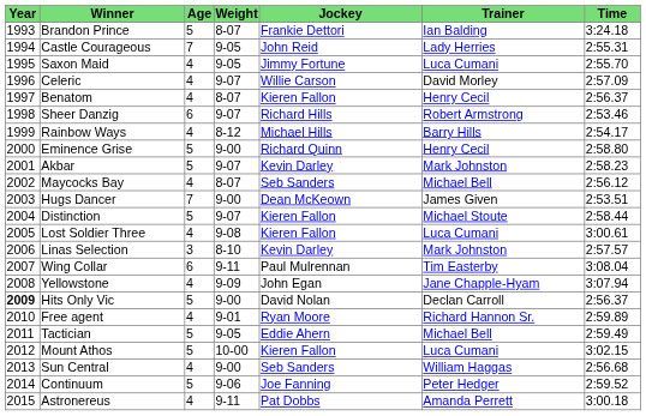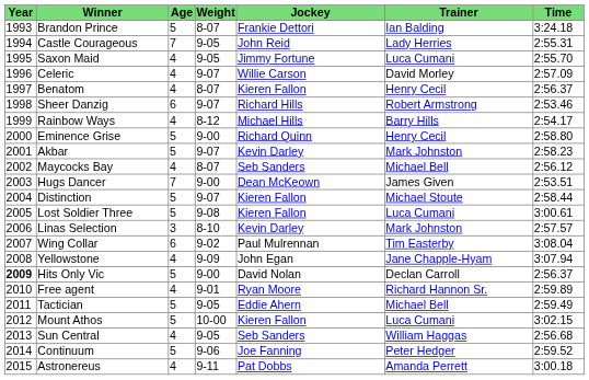Lost Soldier Three | Age: 4 -> 5
Wing Collar | Weight: 9-11 -> 9-02
Sun Central | Weight: 9-00 -> 9-05
